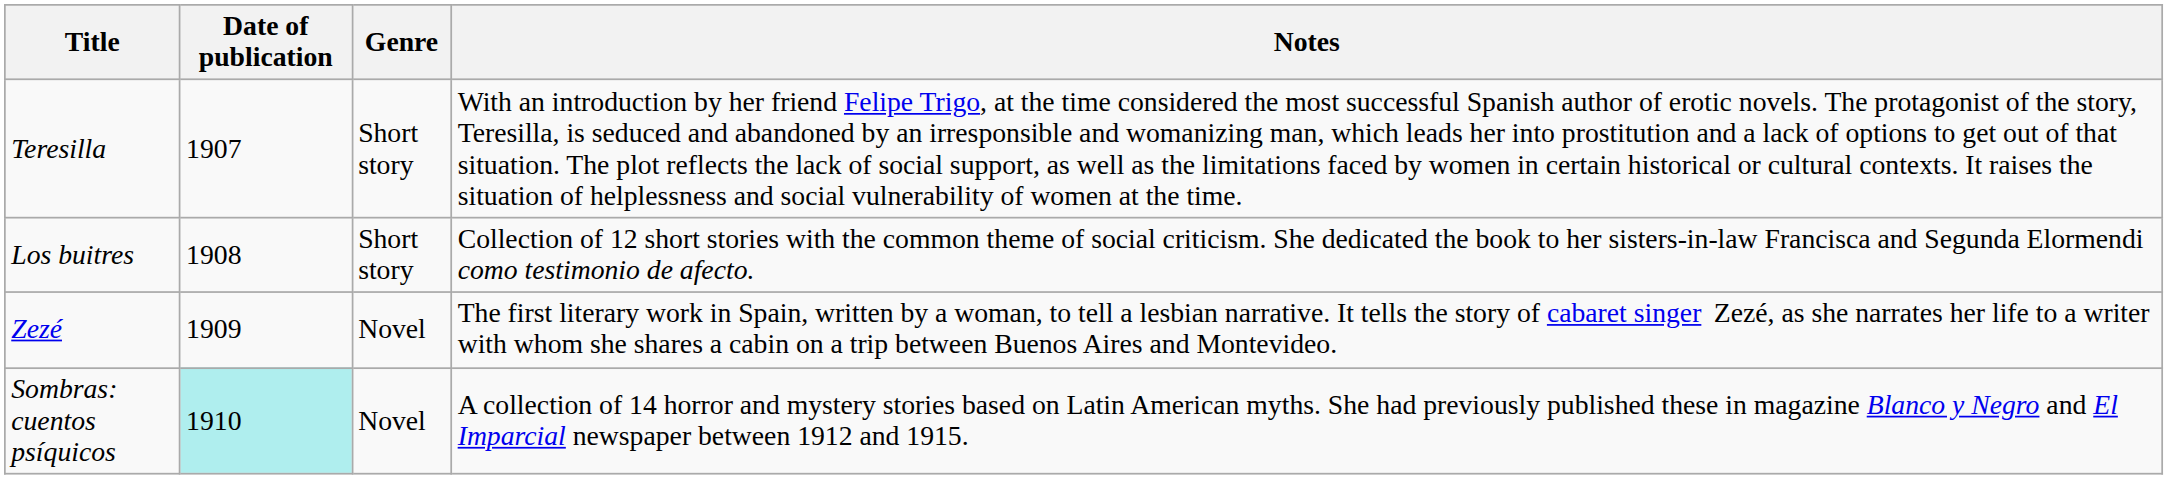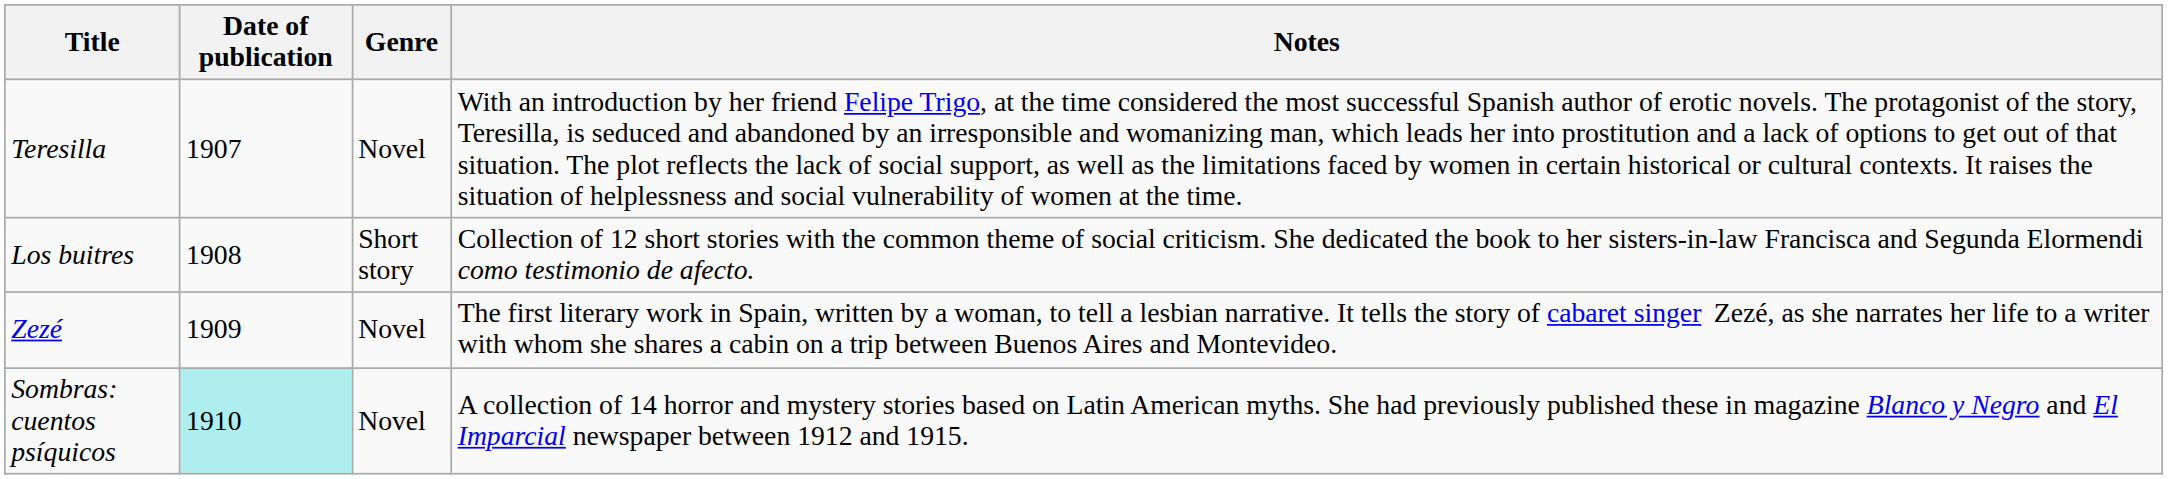Teresilla | Genre: Short story -> Novel
